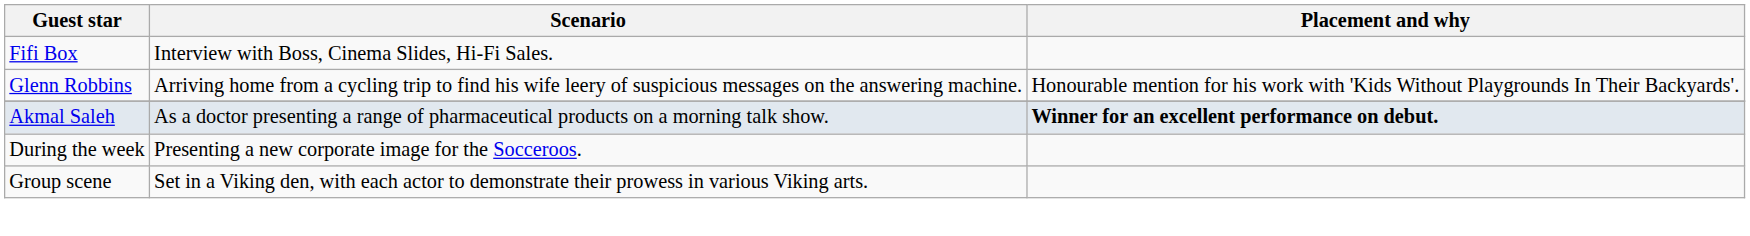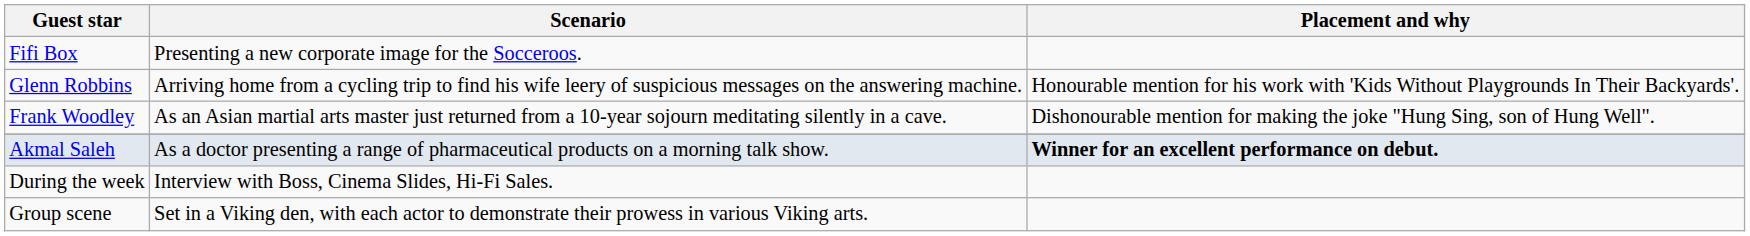Fifi Box | Scenario: Interview with Boss, Cinema Slides, Hi-Fi Sales. -> Presenting a new corporate image for the Socceroos.
+ row: Frank Woodley | As an Asian martial arts master just returned from a 10-year sojourn meditating silently in a cave. | Dishonourable mention for making the joke "Hung Sing, son of Hung Well".
During the week | Scenario: Presenting a new corporate image for the Socceroos. -> Interview with Boss, Cinema Slides, Hi-Fi Sales.
